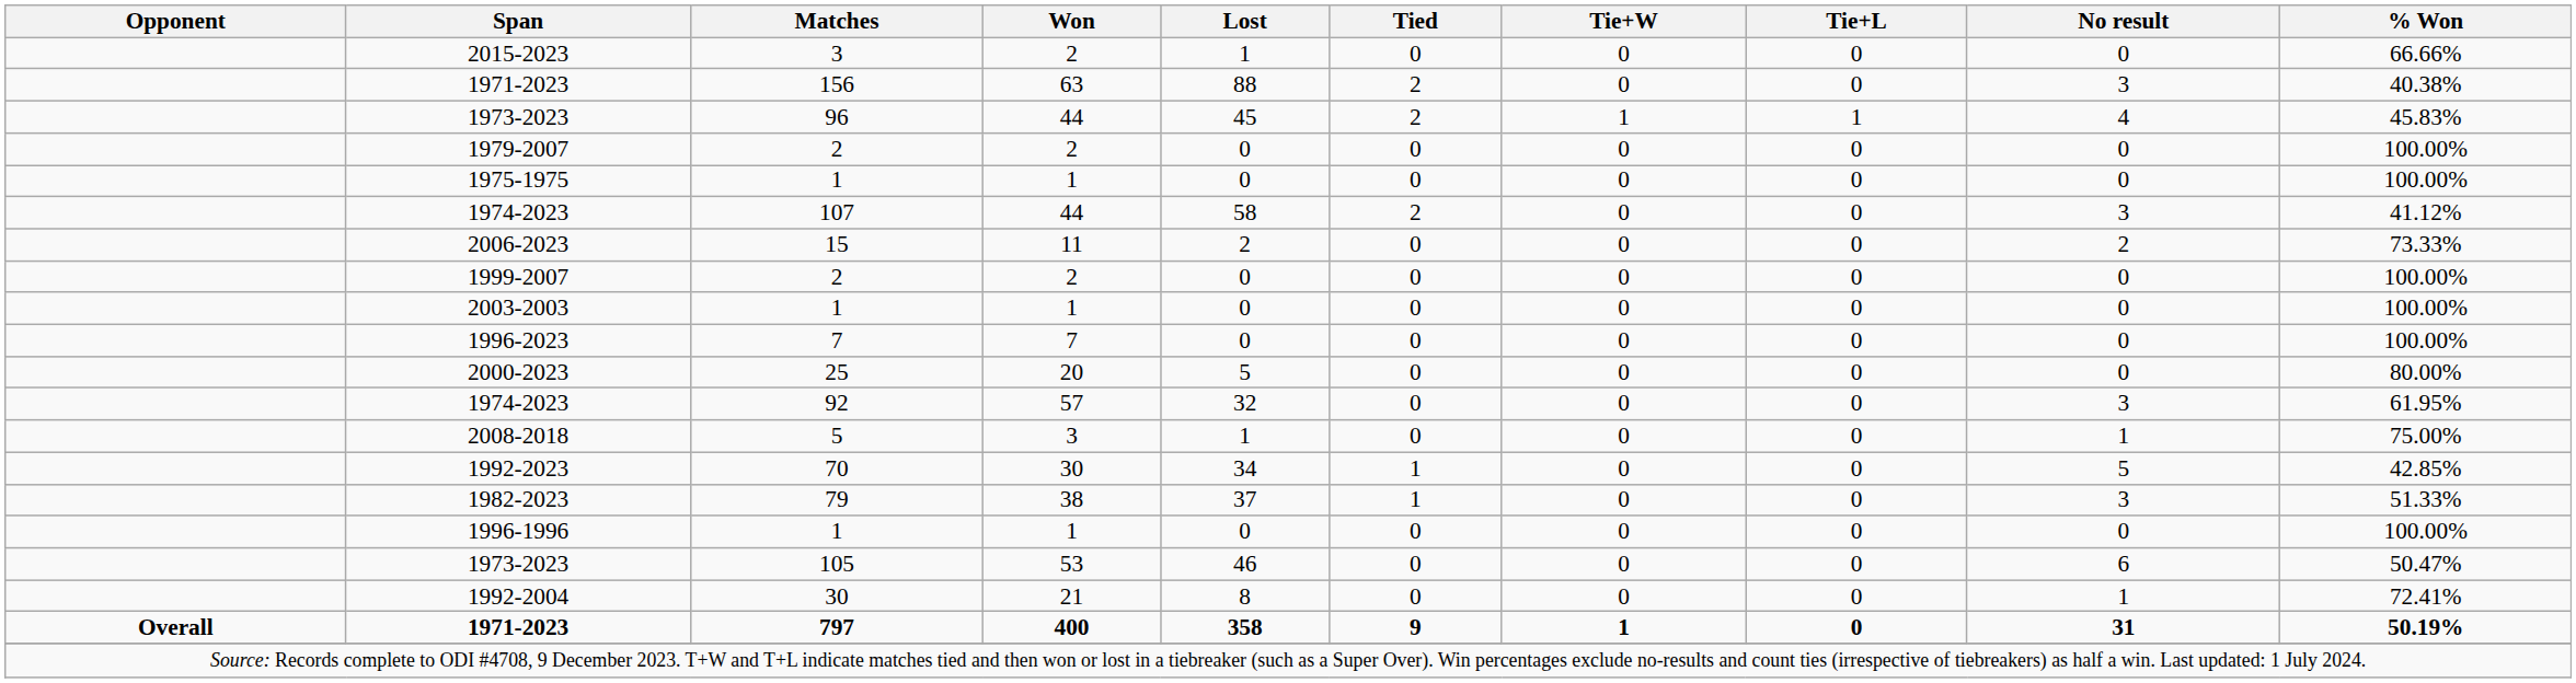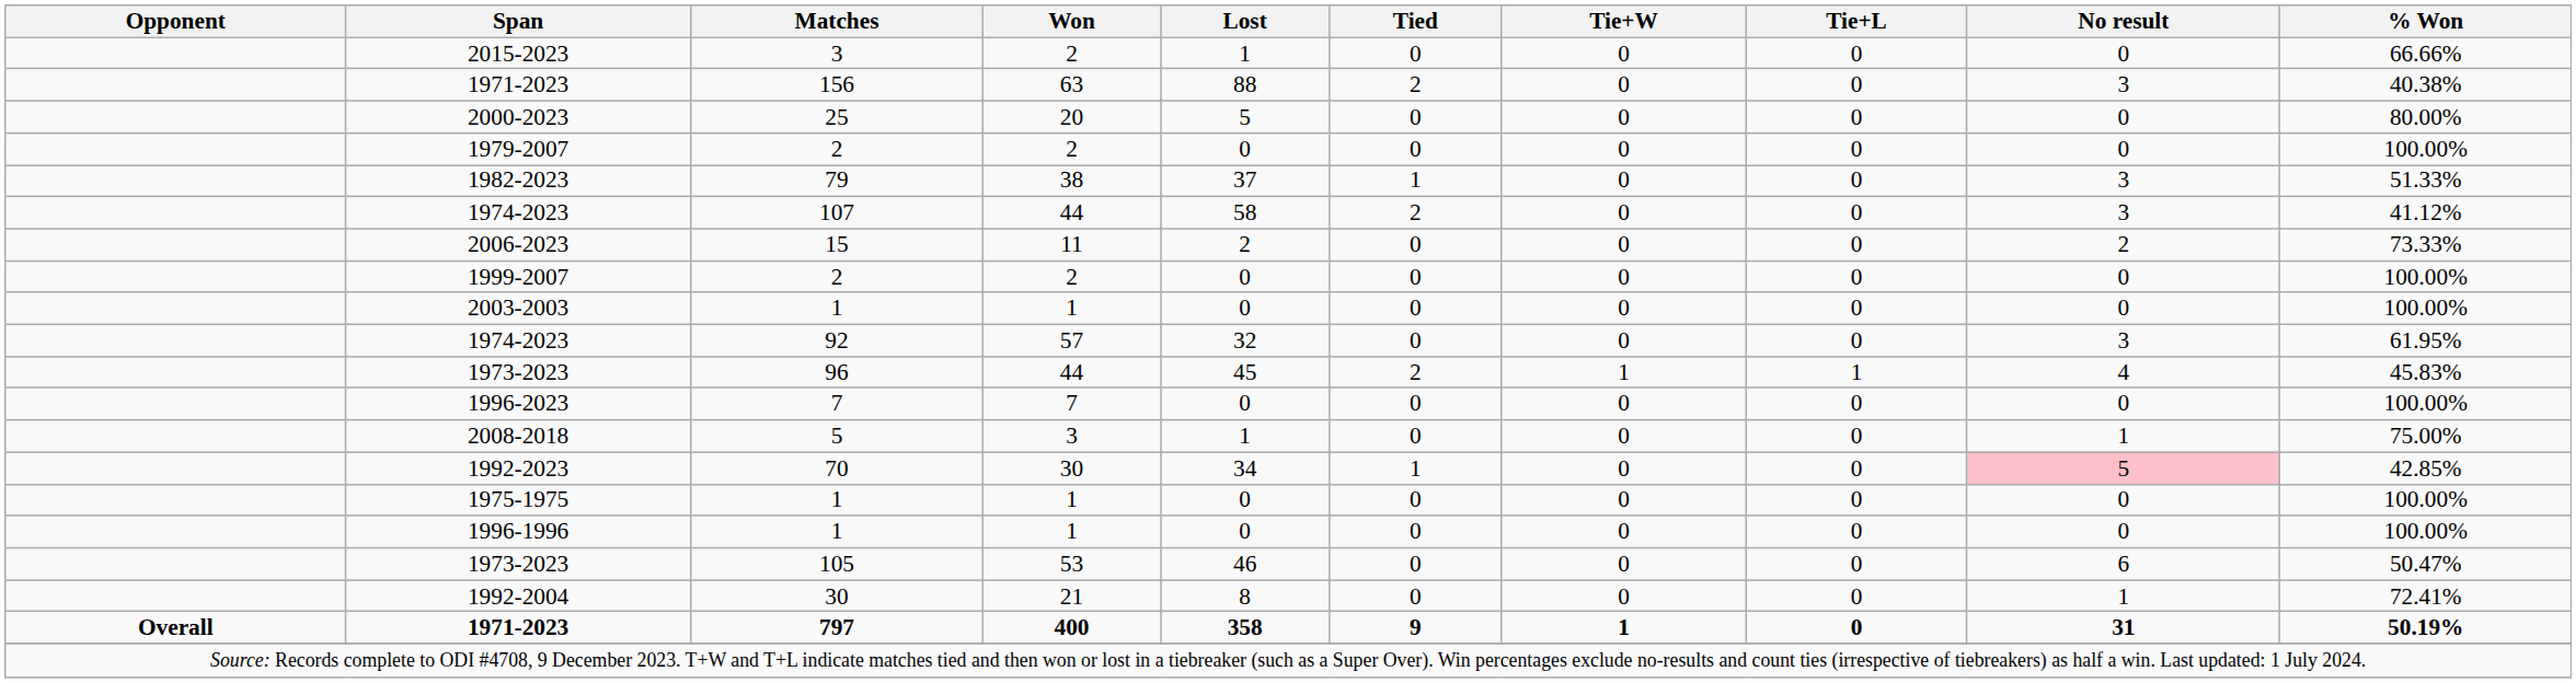rows swapped: 2000-2023 <-> 1973-2023 / 96
rows swapped: 1975-1975 <-> 1982-2023
rows swapped: 1996-2023 <-> 1974-2023 / 92
1992-2023 | No result: no background -> pink background
